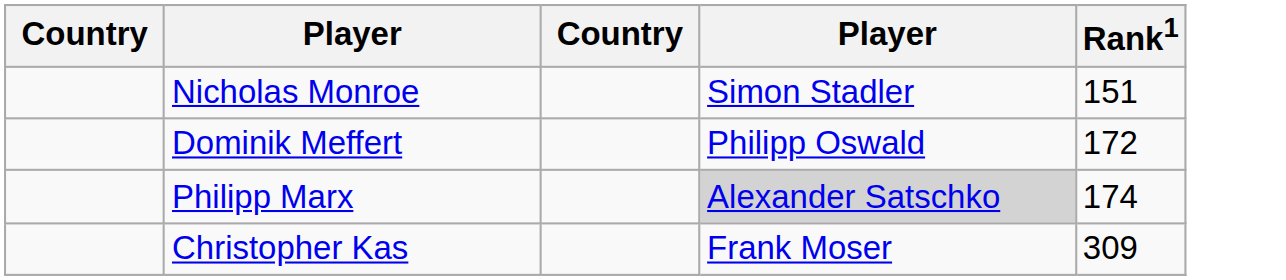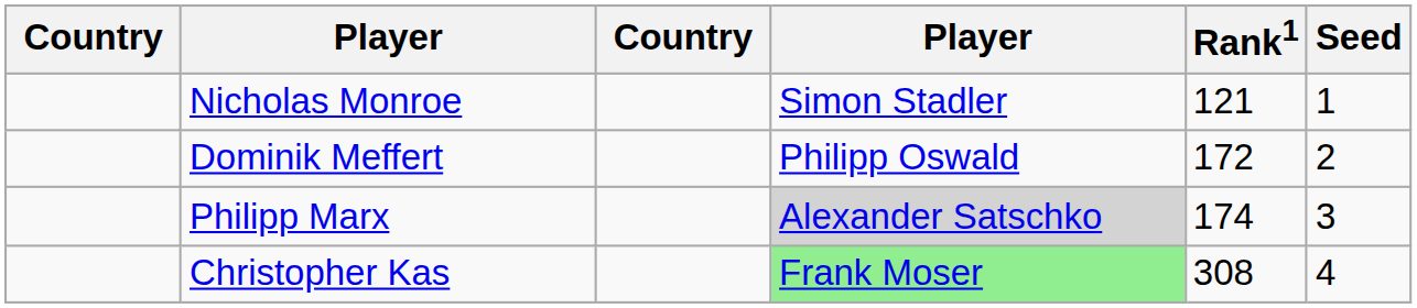+ column: Seed | 1 | 2 | 3 | 4
Nicholas Monroe | Rank1: 151 -> 121
Christopher Kas | column 4: no background -> lightgreen background
Christopher Kas | Rank1: 309 -> 308
